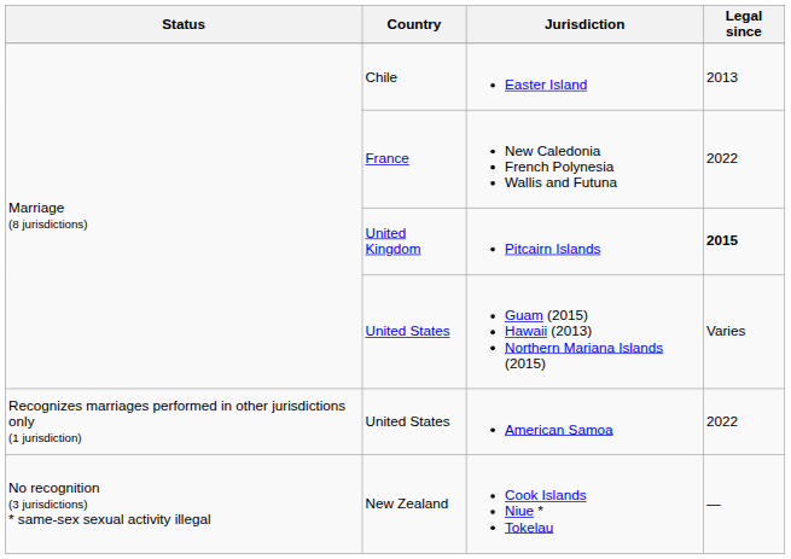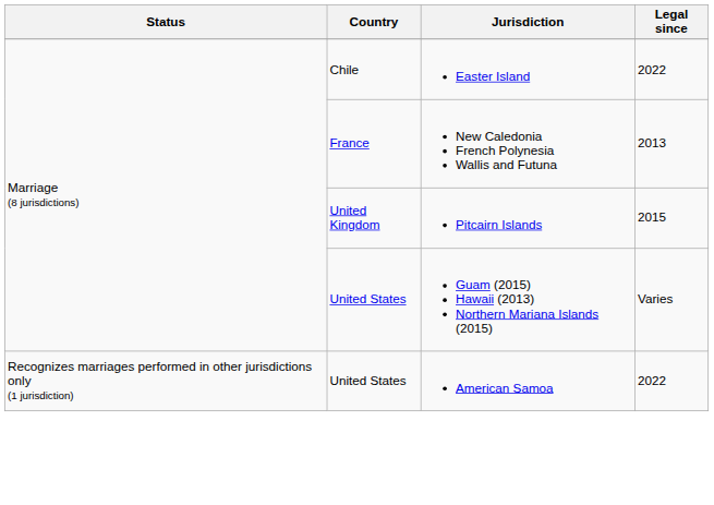Easter Island | Legal since: 2013 -> 2022
New Caledonia French Polynesia Wallis and Futuna | Legal since: 2022 -> 2013
Pitcairn Islands | Legal since: bold -> normal
- row: No recognition (3 jurisdictions) * same-sex sexual activity illegal | New Zealand | Cook Islands Niue * Tokelau | —
